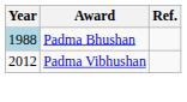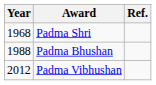+ row: 1968 | Padma Shri
Padma Bhushan | Year: lightblue background -> no background
